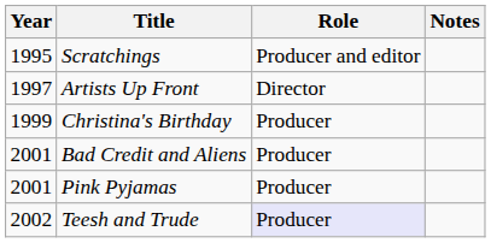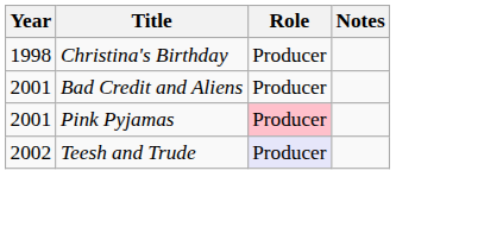- row: 1995 | Scratchings | Producer and editor
- row: 1997 | Artists Up Front | Director
Christina's Birthday | Year: 1999 -> 1998
Pink Pyjamas | Role: no background -> pink background
